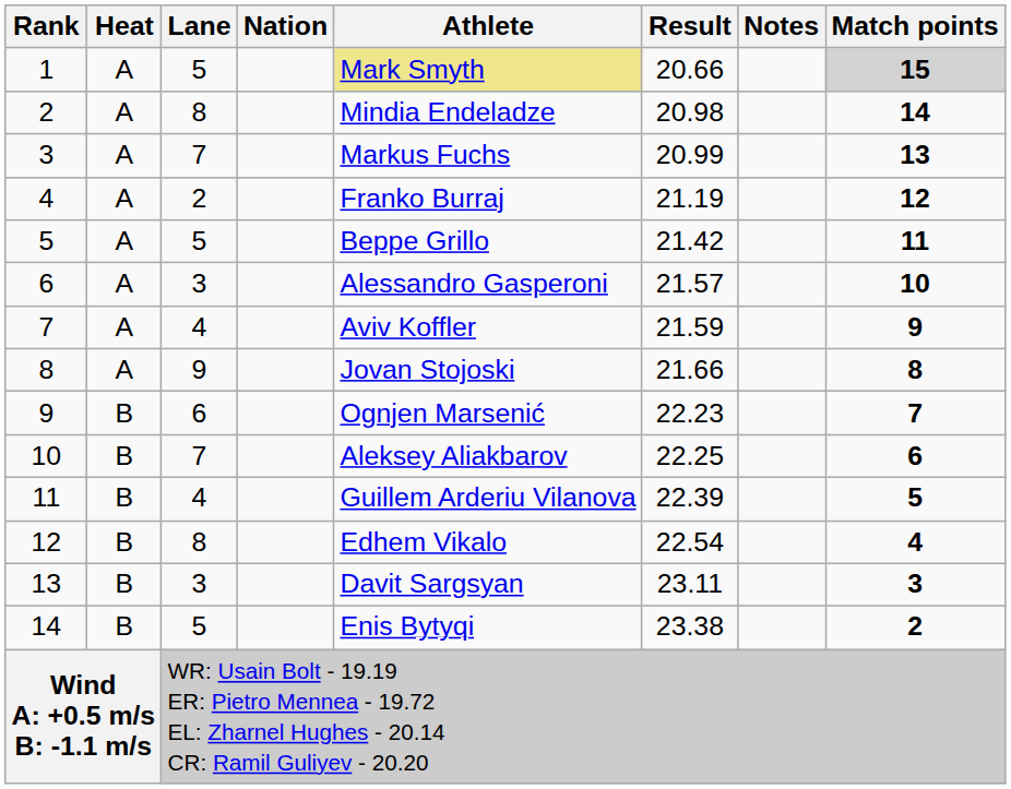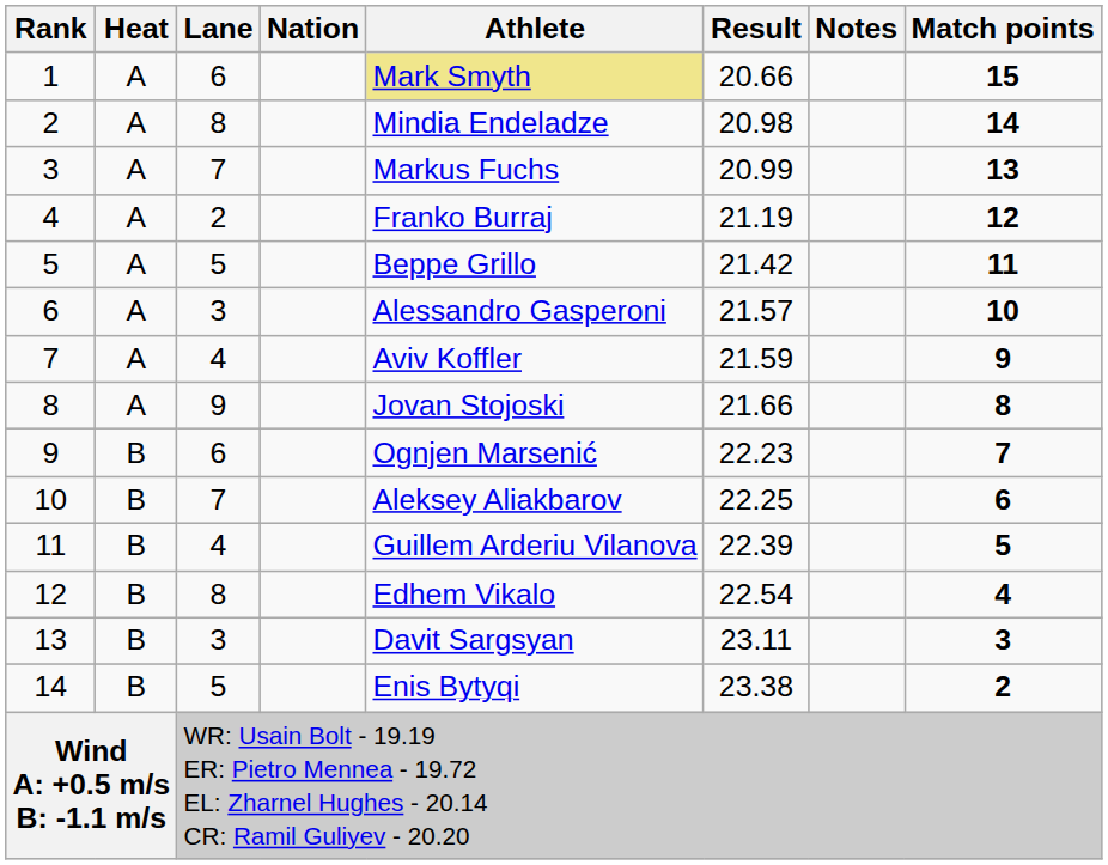1 | Lane: 5 -> 6
1 | Match points: lightgrey background -> no background
